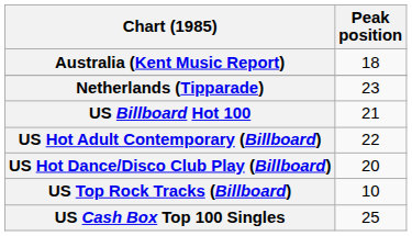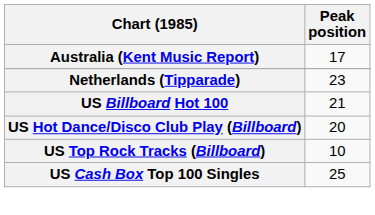Australia (Kent Music Report) | Peak position: 18 -> 17
- row: US Hot Adult Contemporary (Billboard) | 22
